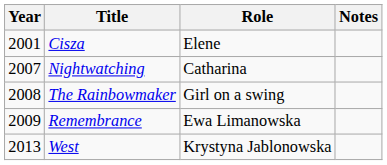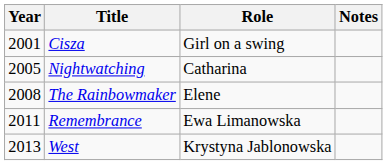Cisza | Role: Elene -> Girl on a swing
Nightwatching | Year: 2007 -> 2005
The Rainbowmaker | Role: Girl on a swing -> Elene
Remembrance | Year: 2009 -> 2011
